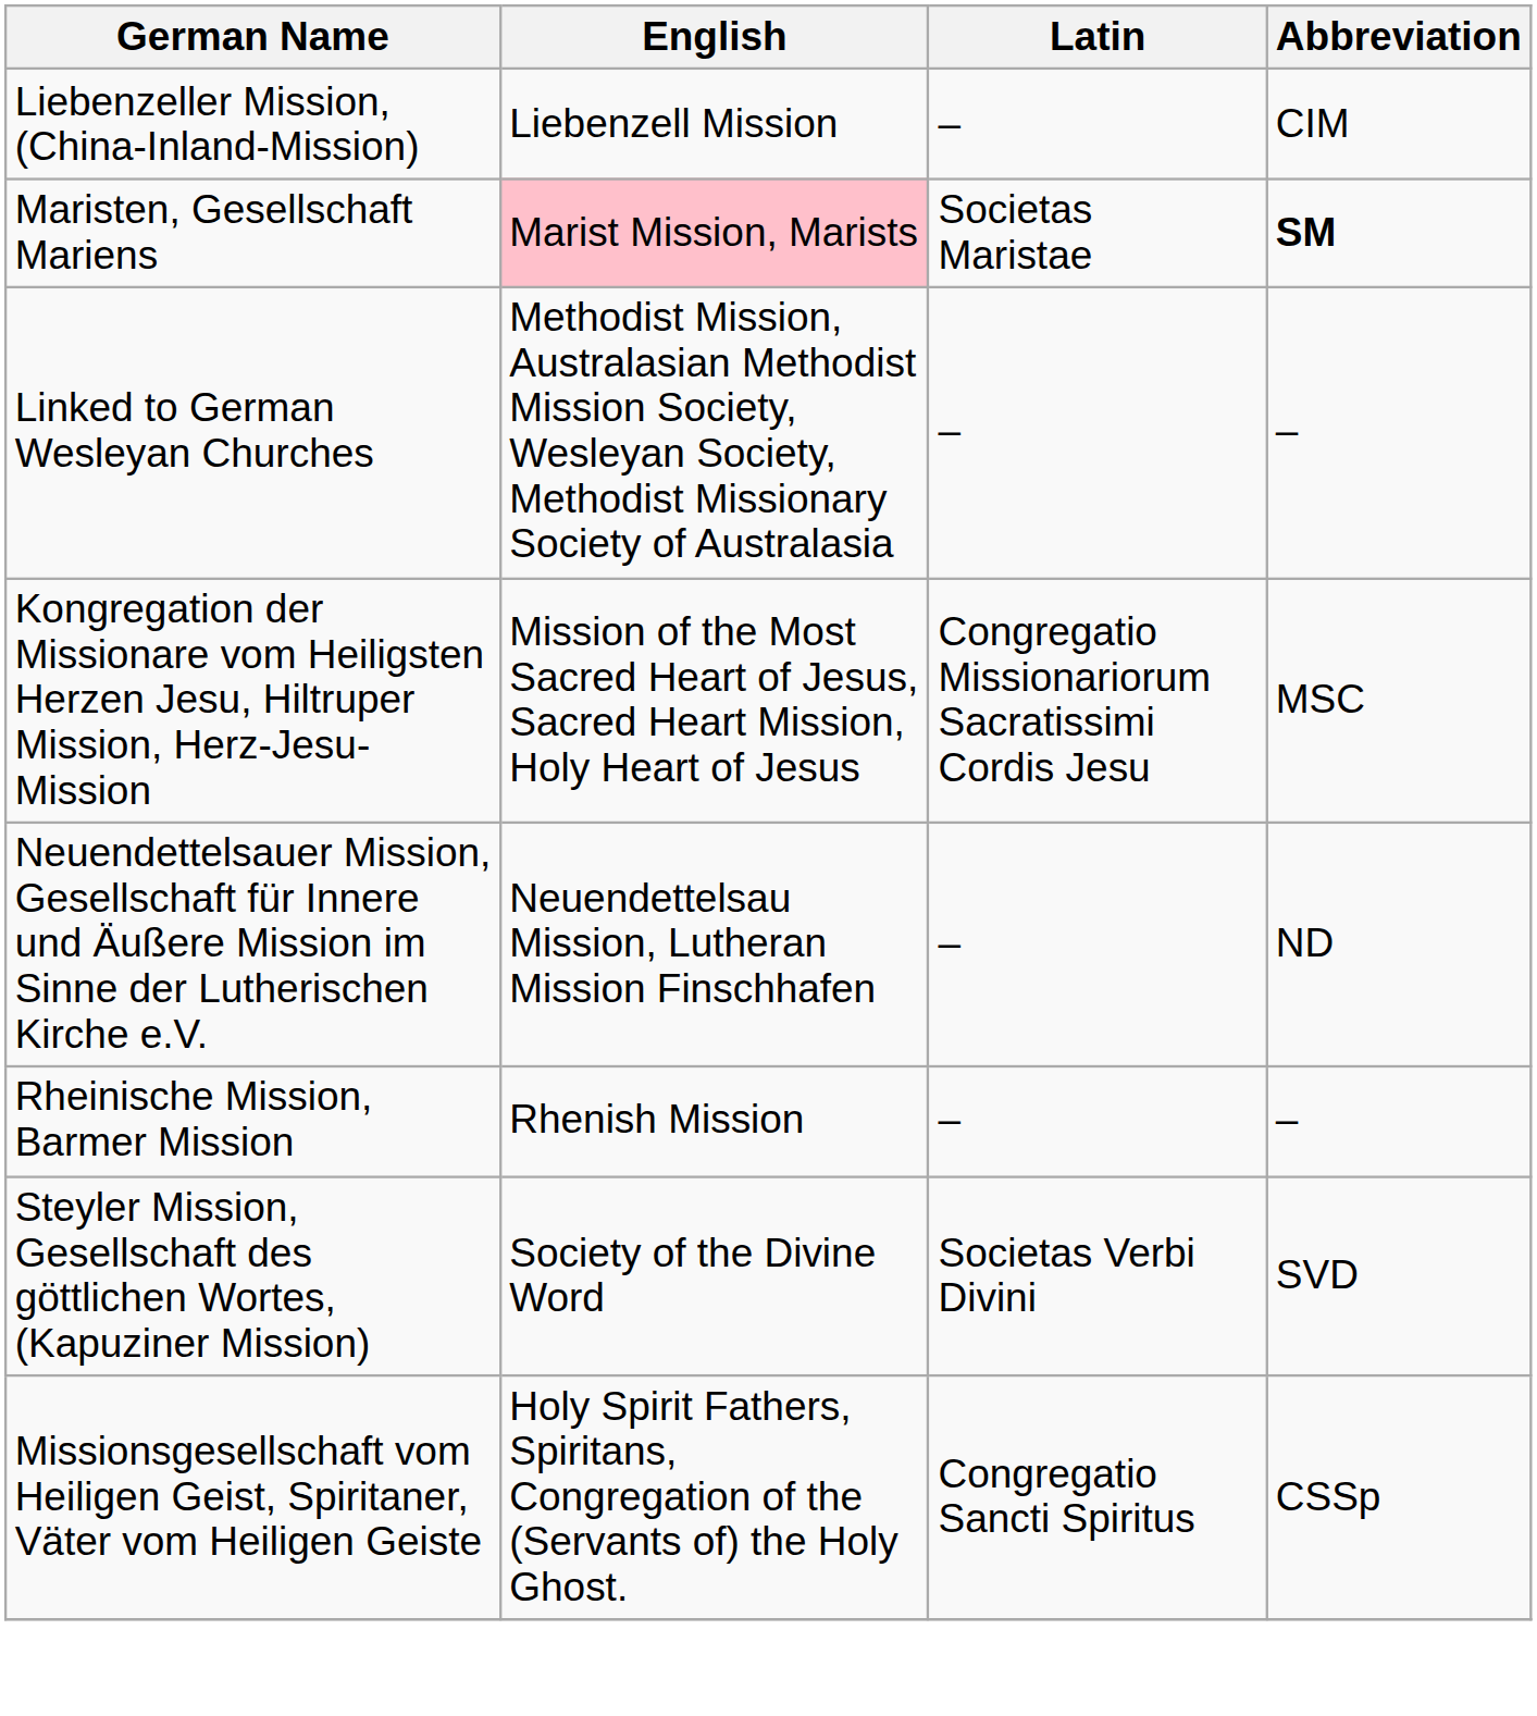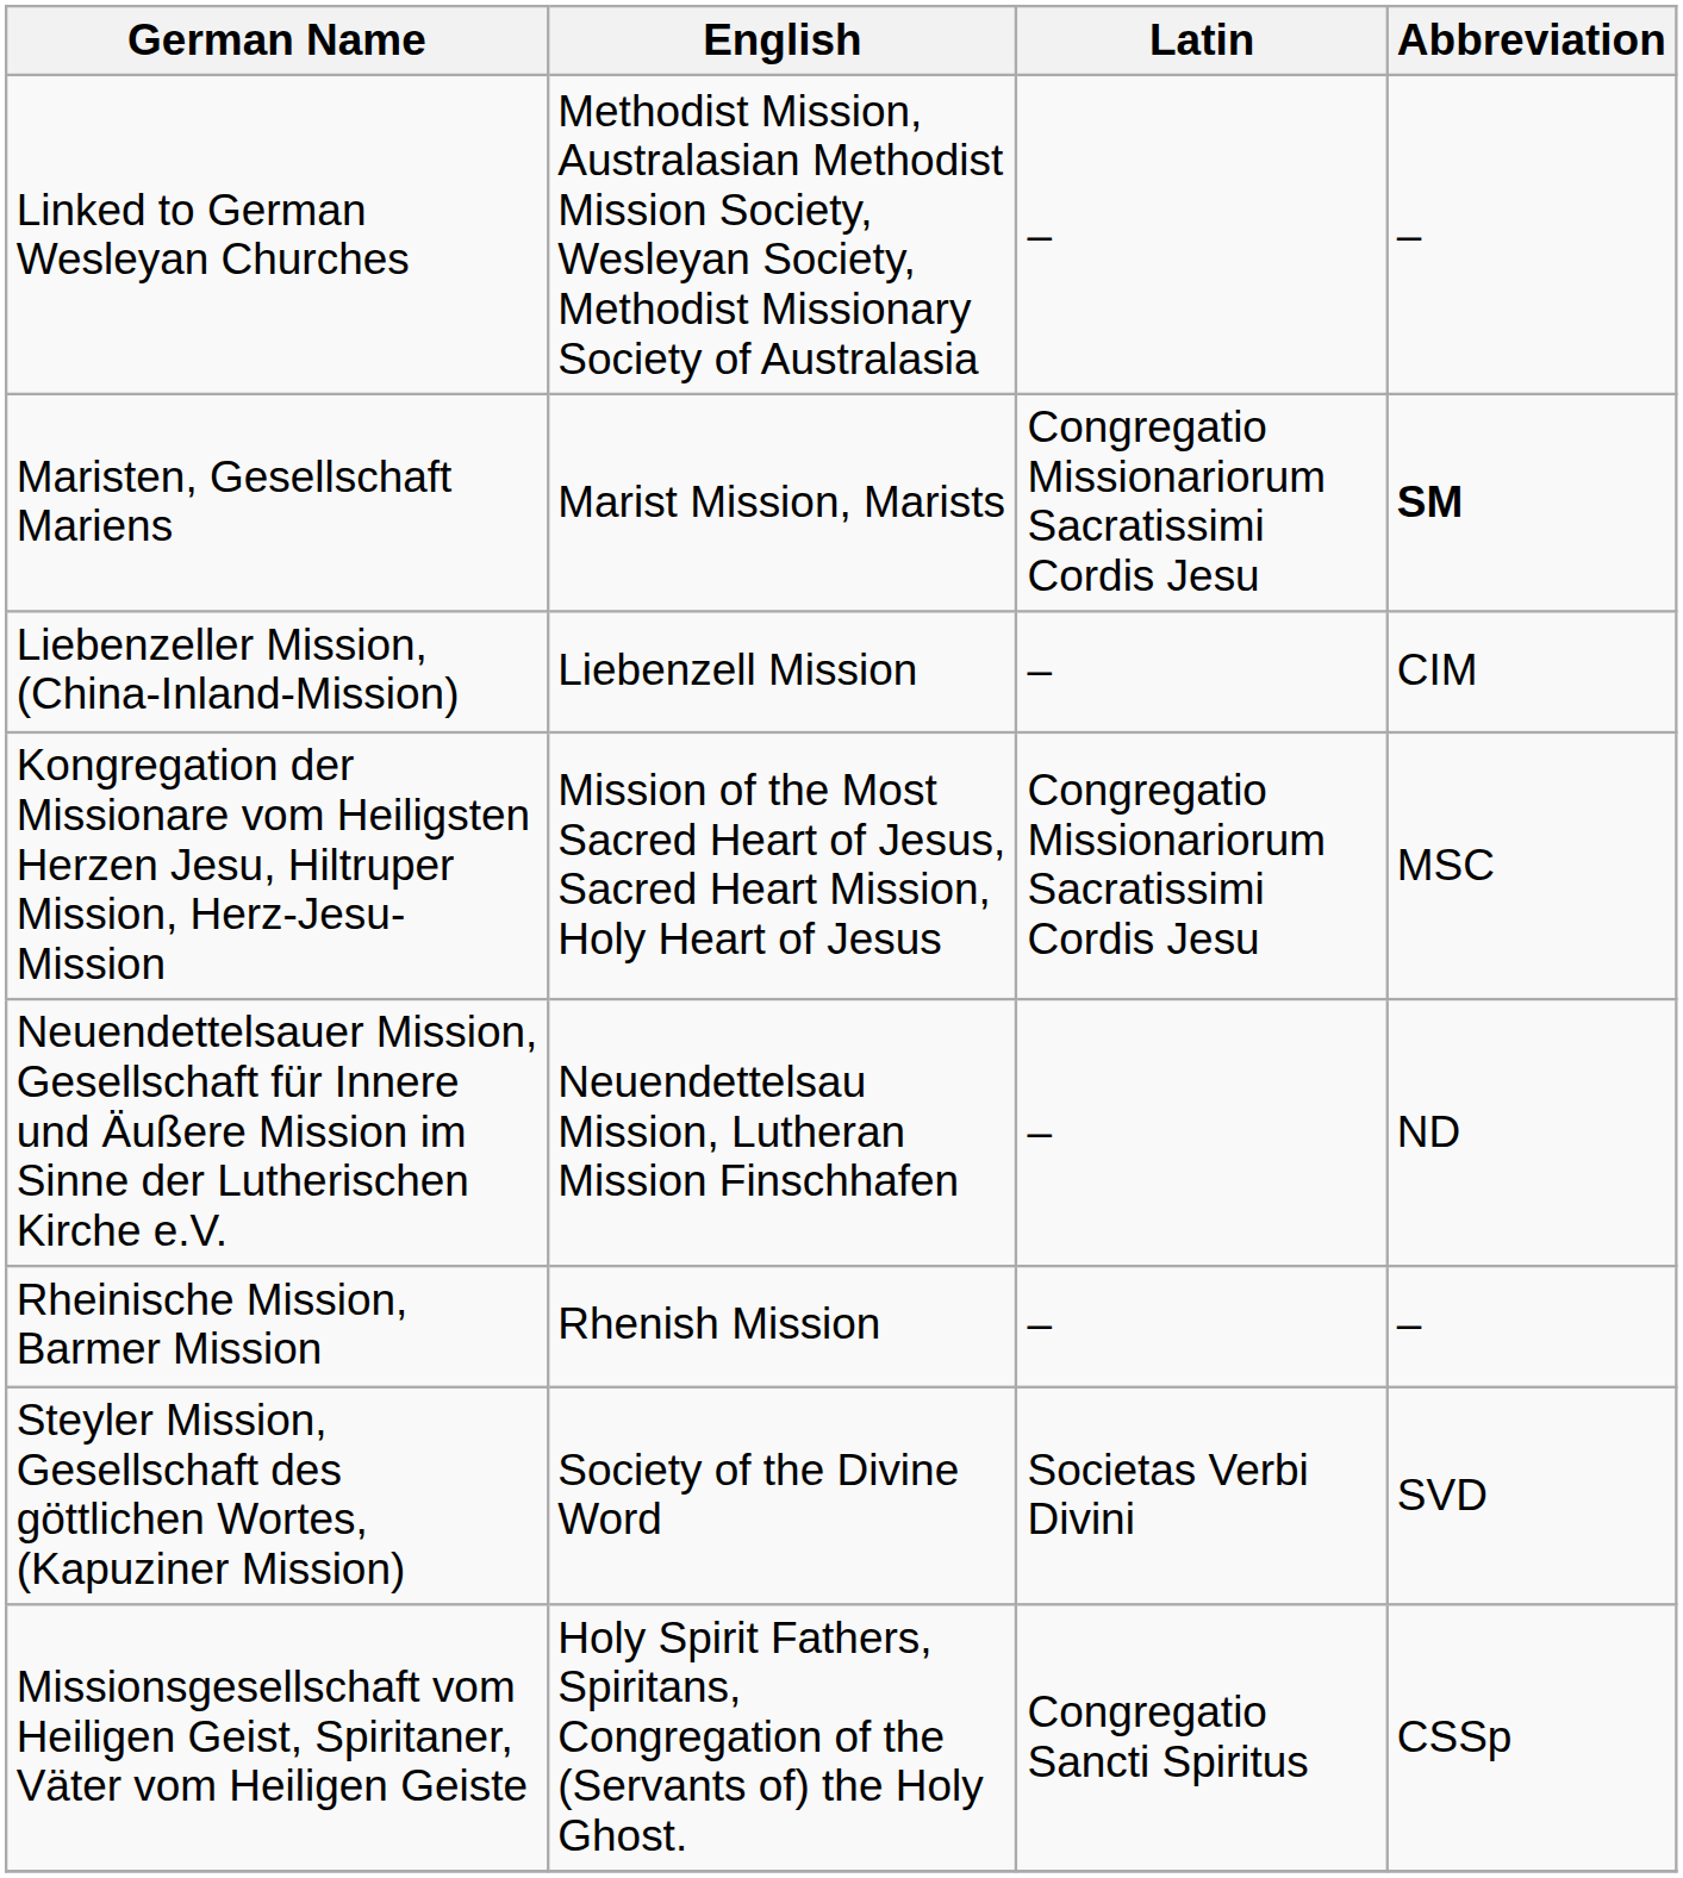rows swapped: Liebenzeller Mission, (China-Inland-Mission) <-> Linked to German Wesleyan Churches
Maristen, Gesellschaft Mariens | English: pink background -> no background
Maristen, Gesellschaft Mariens | Latin: Societas Maristae -> Congregatio Missionariorum Sacratissimi Cordis Jesu
